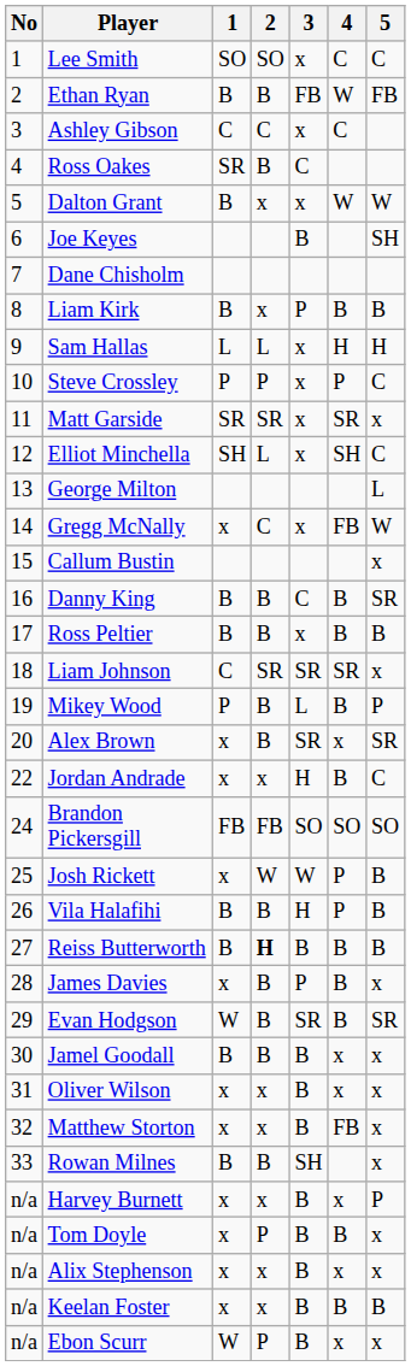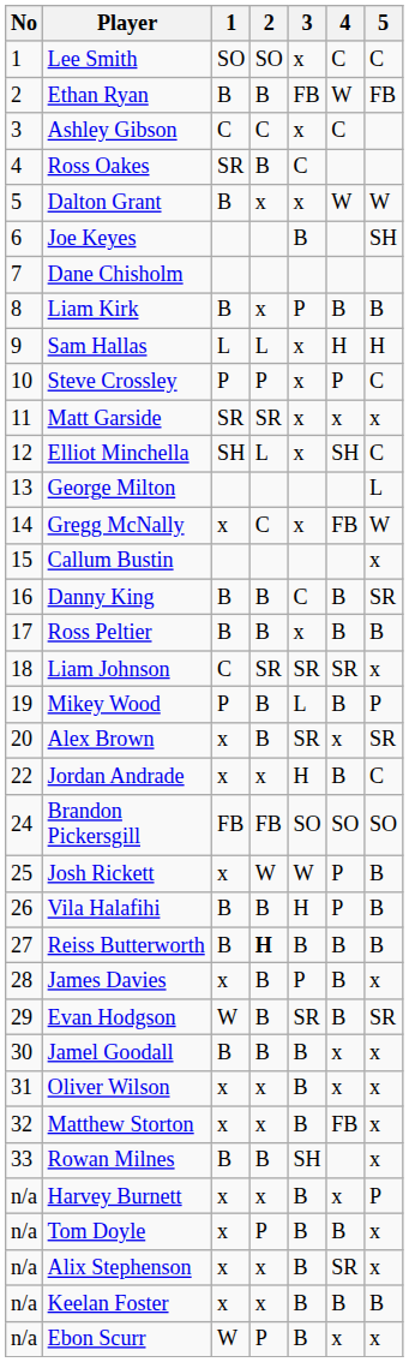Matt Garside | 4: SR -> x
Alix Stephenson | 4: x -> SR
